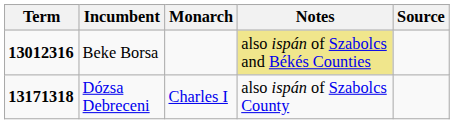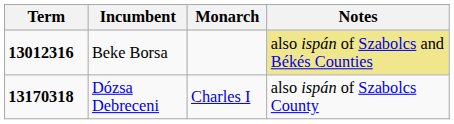- column: Source
Dózsa Debreceni | Term: 13171318 -> 13170318
